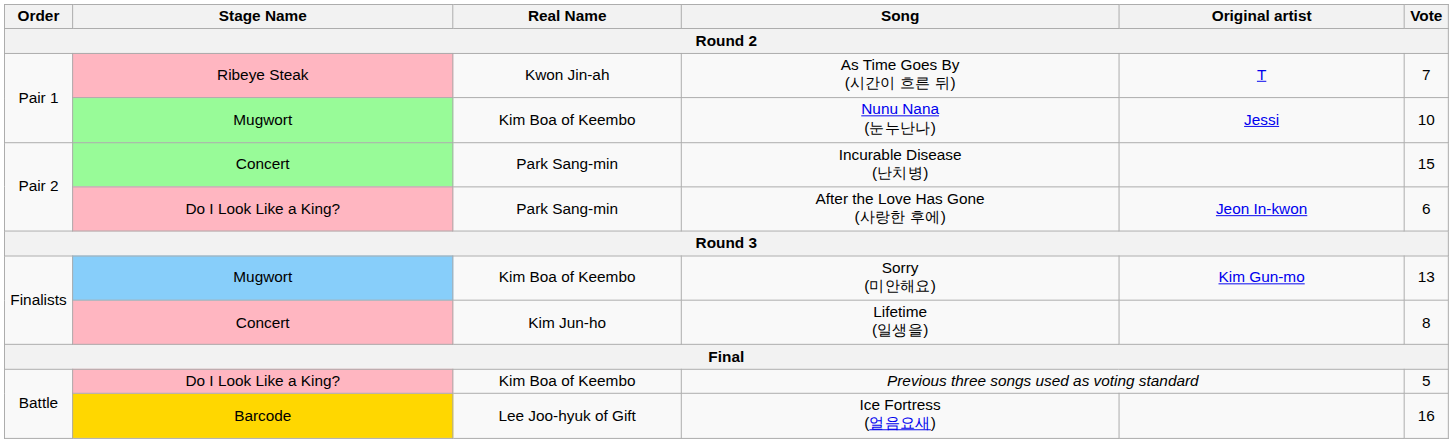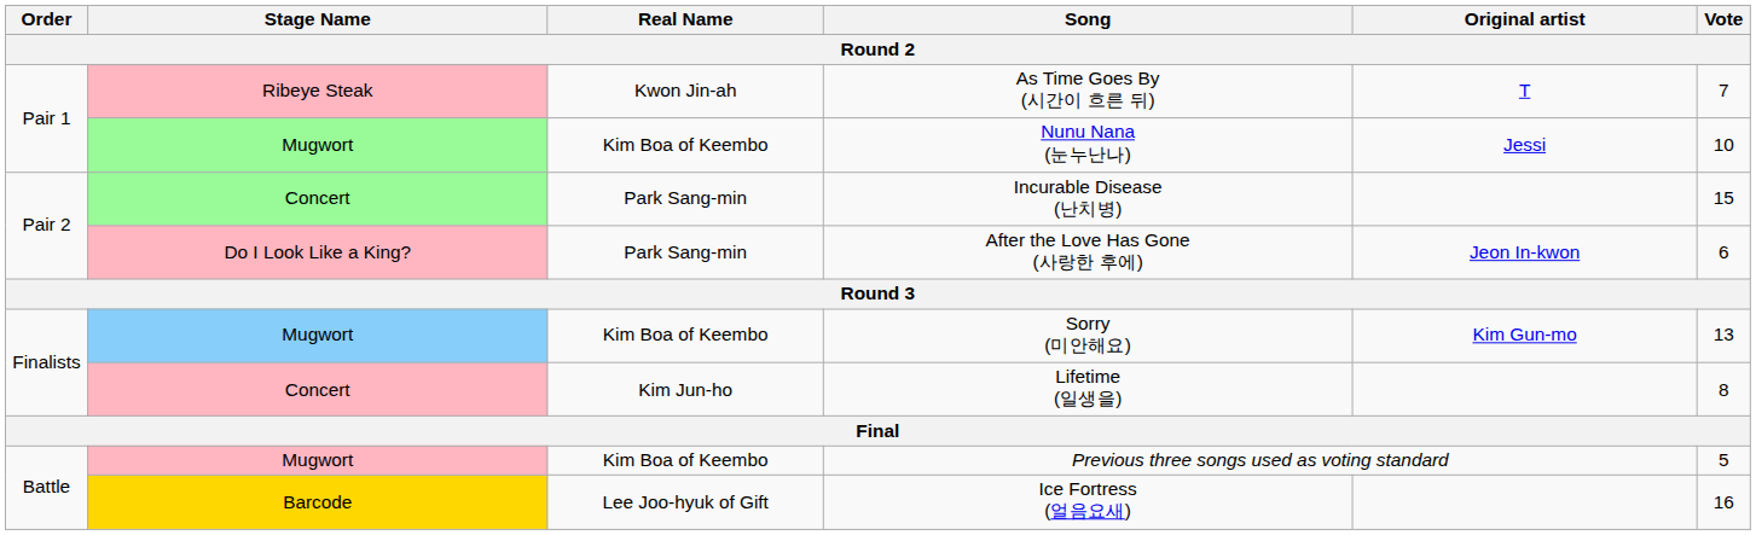Previous three songs used as voting standard | Stage Name: Do I Look Like a King? -> Mugwort
